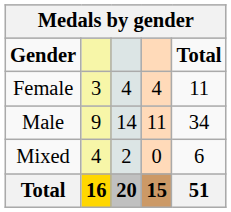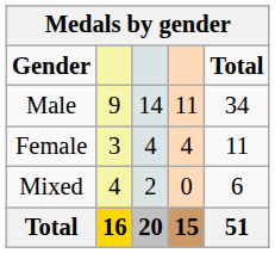rows swapped: Male <-> Female
